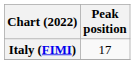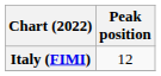Italy (FIMI) | Peak position: 17 -> 12
